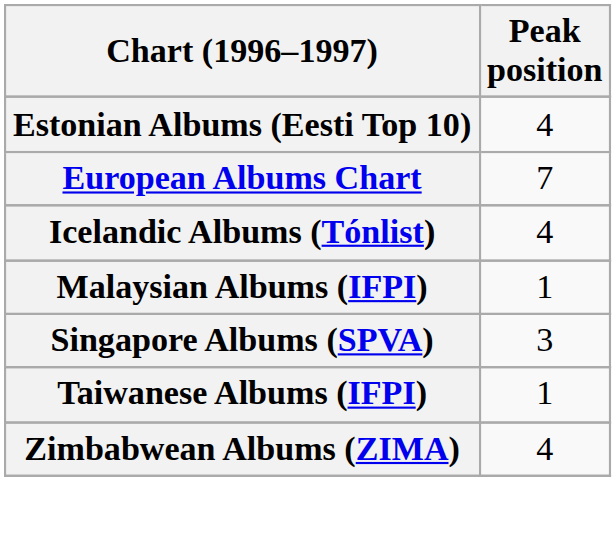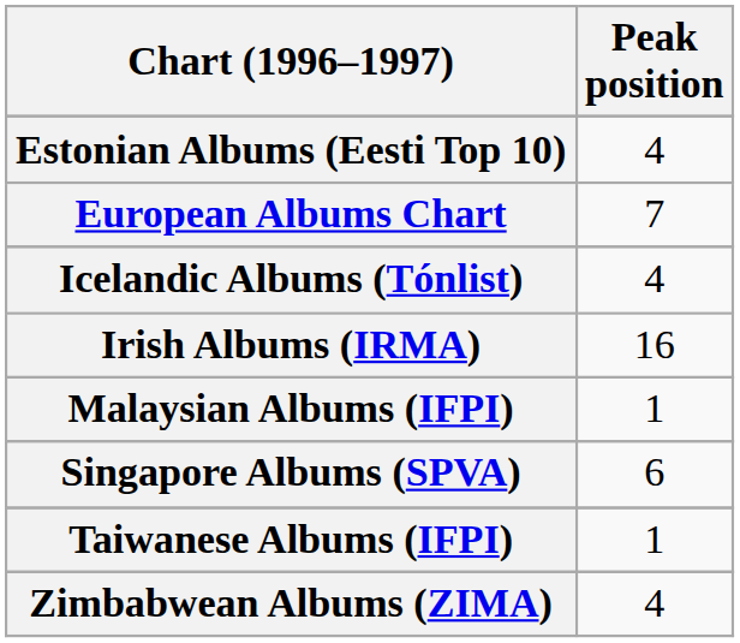+ row: Irish Albums (IRMA) | 16
Singapore Albums (SPVA) | Peak position: 3 -> 6
